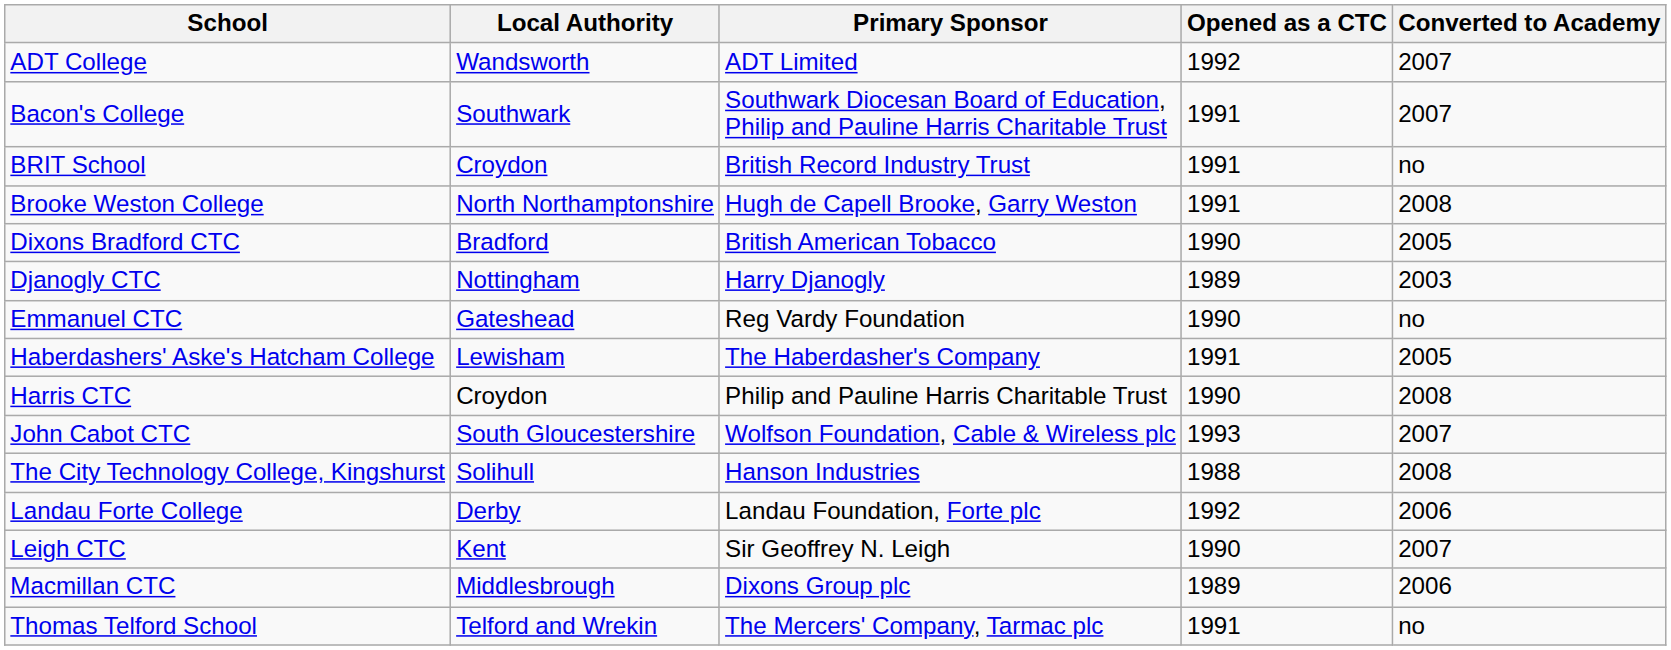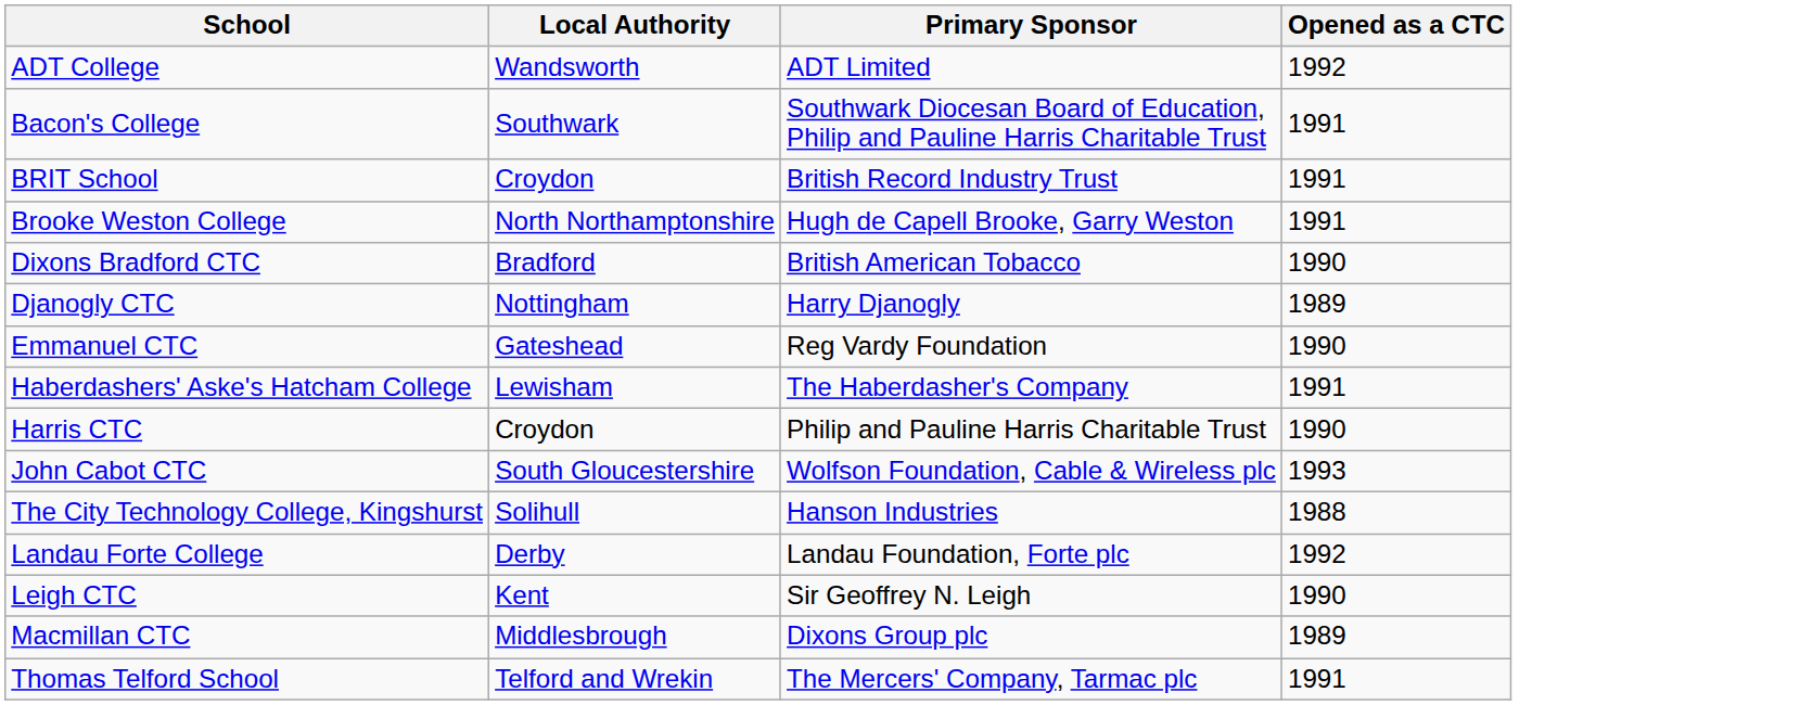- column: Converted to Academy | 2007 | 2007 | no | 2008 | 2005 | 2003 | no | 2005 | 2008 | 2007 | 2008 | 2006 | 2007 | 2006 | no
